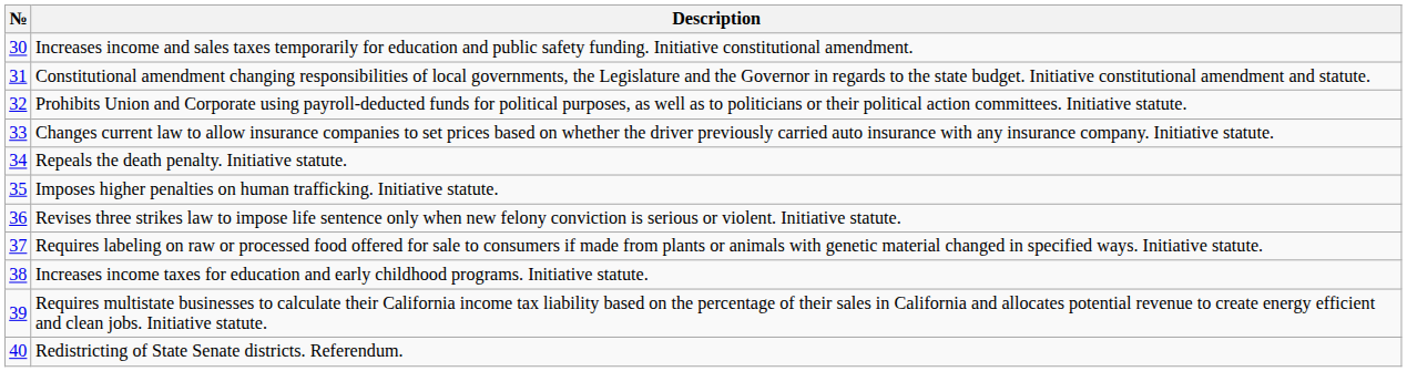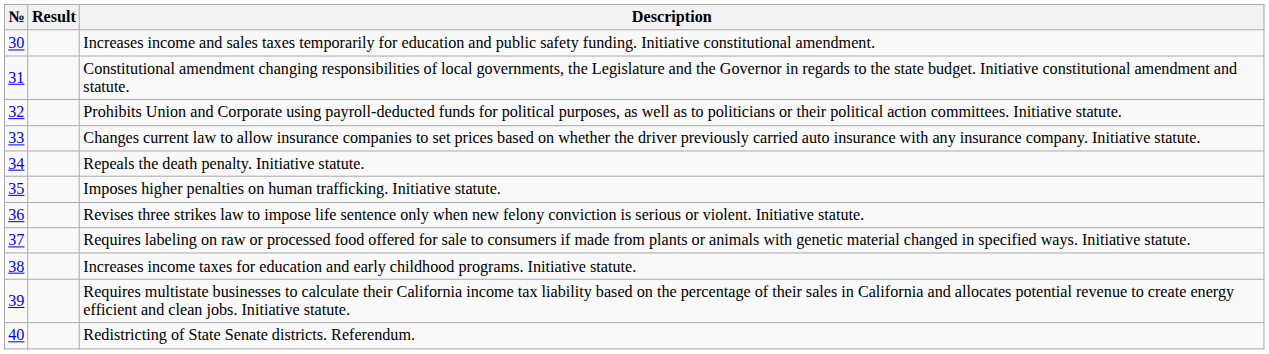+ column: Result
